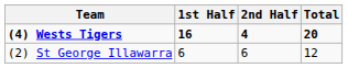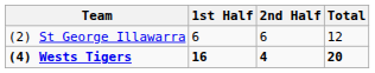rows swapped: (2) St George Illawarra <-> (4) Wests Tigers
